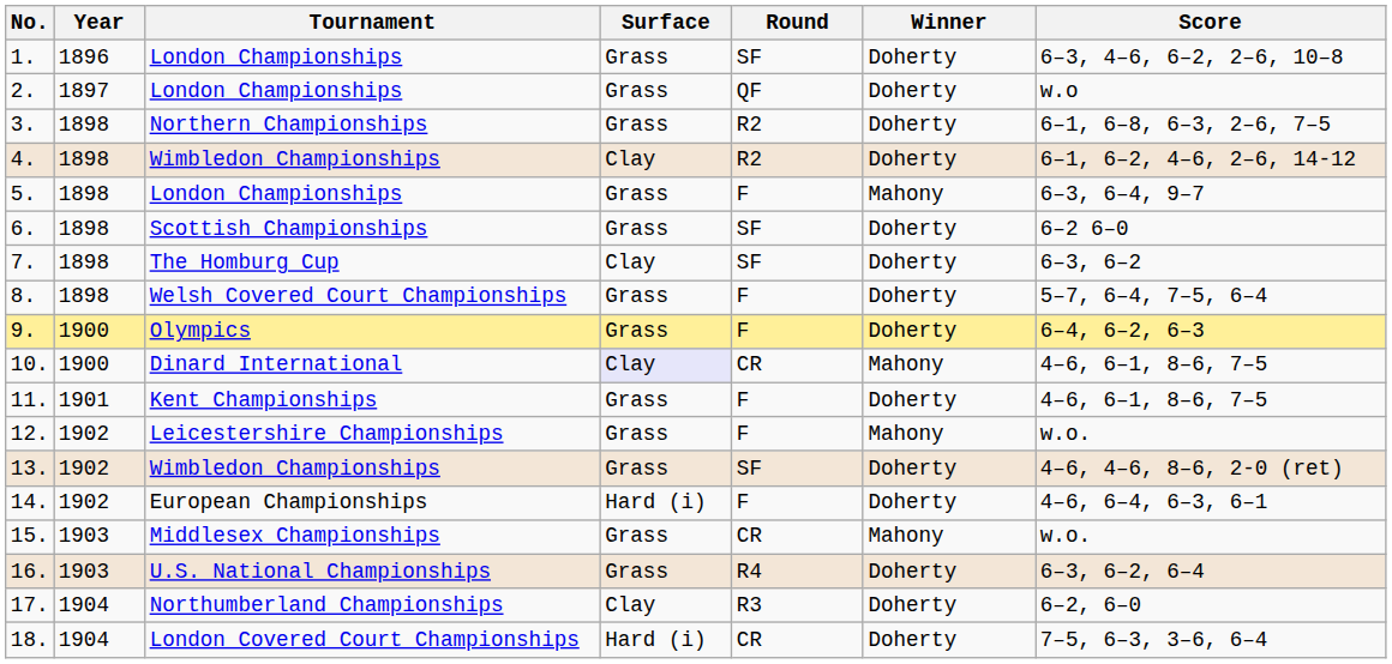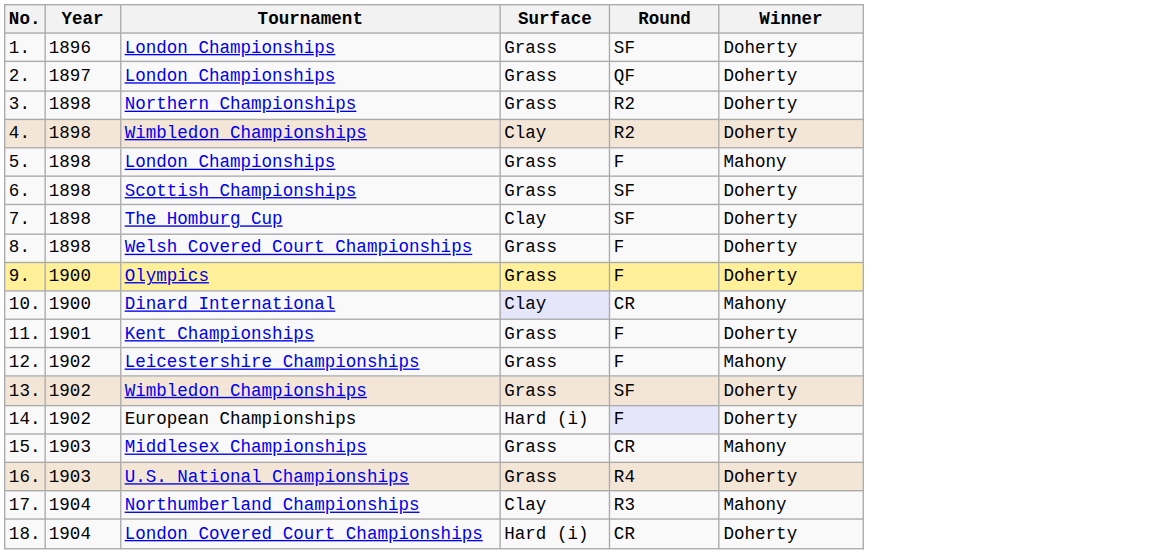- column: Score | 6–3, 4–6, 6–2, 2–6, 10–8 | w.o | 6–1, 6–8, 6–3, 2–6, 7–5 | 6–1, 6–2, 4–6, 2–6, 14-12 | 6–3, 6–4, 9–7 | 6–2 6–0 | 6–3, 6–2 | 5–7, 6–4, 7–5, 6–4 | 6–4, 6–2, 6–3 | 4–6, 6–1, 8–6, 7–5 | 4–6, 6–1, 8–6, 7–5 | w.o. | 4–6, 4–6, 8–6, 2-0 (ret) | 4–6, 6–4, 6–3, 6–1 | w.o. | 6–3, 6–2, 6–4 | 6–2, 6–0 | 7–5, 6–3, 3–6, 6–4
14. | Round: no background -> lavender background
17. | Winner: Doherty -> Mahony
